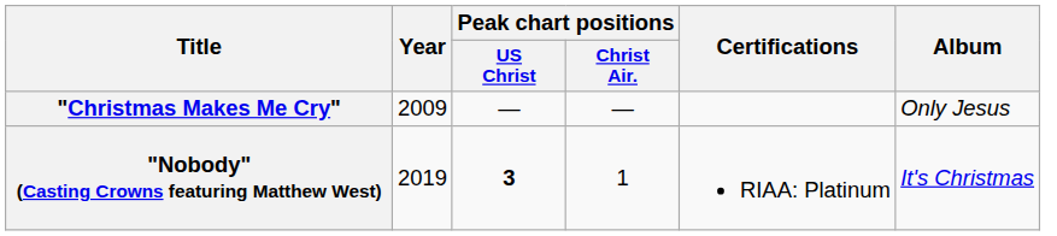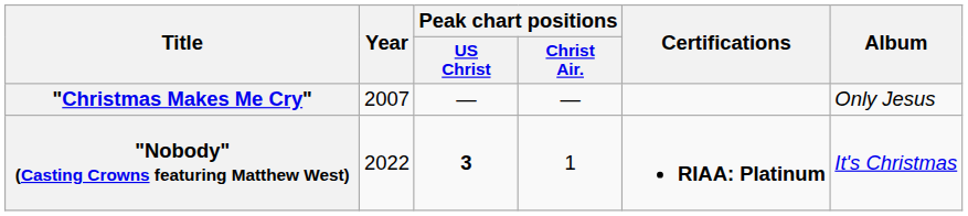"Christmas Makes Me Cry" | Year: 2009 -> 2007
"Nobody" (Casting Crowns featuring Matthew West) | Year: 2019 -> 2022
"Nobody" (Casting Crowns featuring Matthew West) | Certifications: normal -> bold
